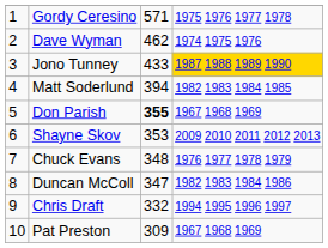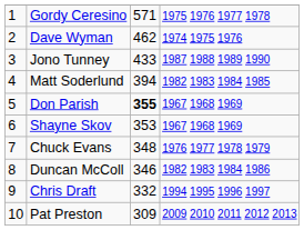Jono Tunney | column 4: gold background -> no background
Shayne Skov | column 4: 2009 2010 2011 2012 2013 -> 1967 1968 1969
Duncan McColl | column 3: 347 -> 346
Pat Preston | column 4: 1967 1968 1969 -> 2009 2010 2011 2012 2013
